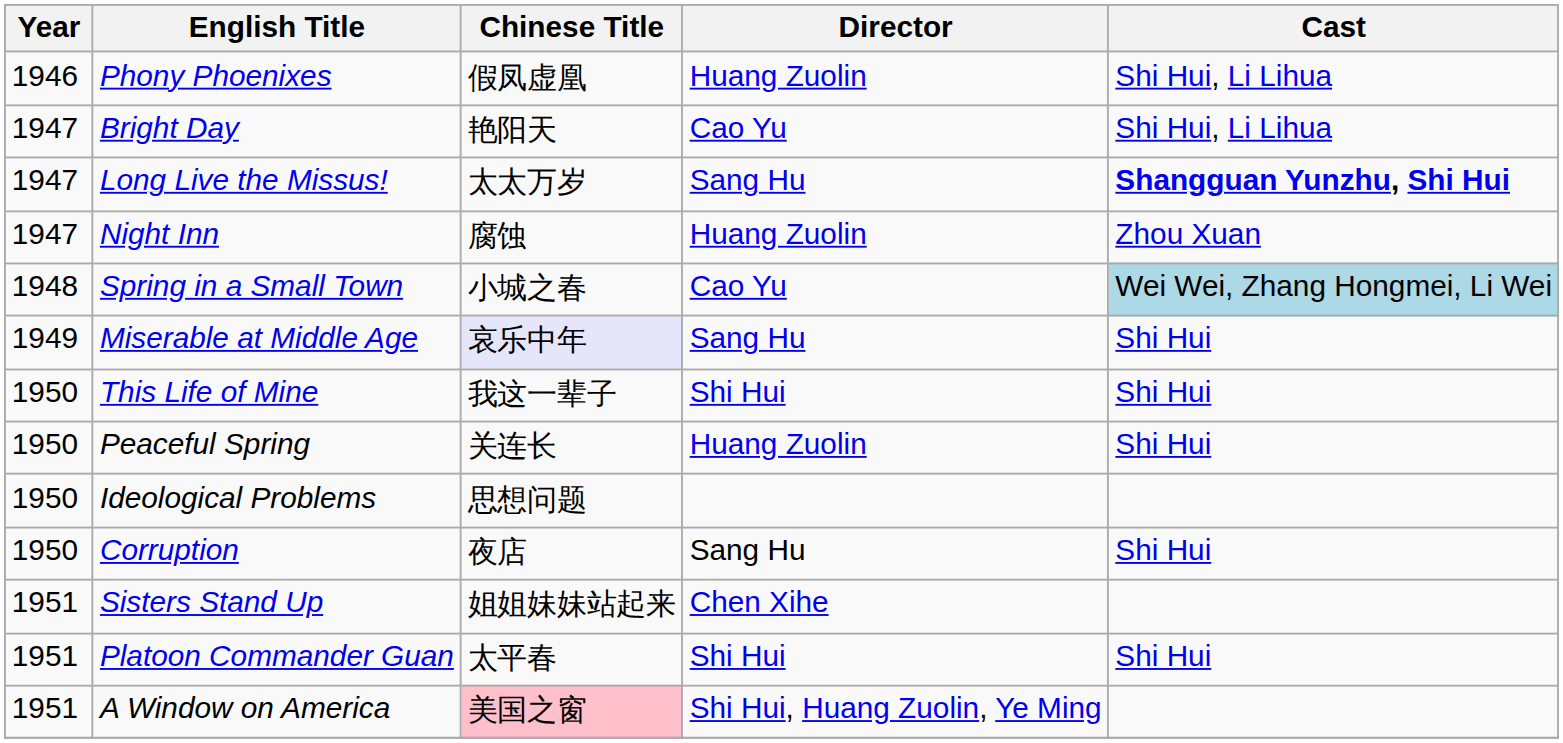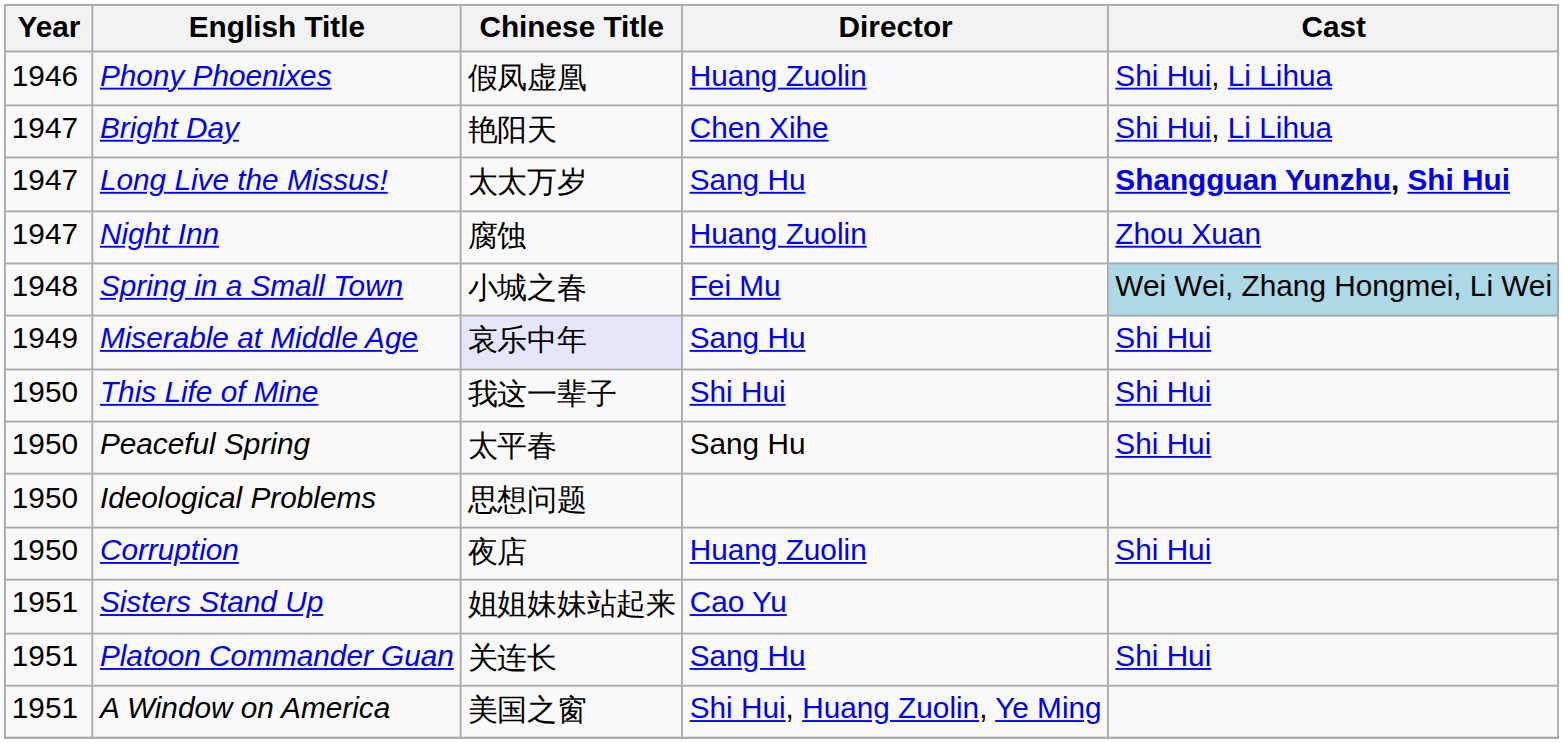Bright Day | Director: Cao Yu -> Chen Xihe
Spring in a Small Town | Director: Cao Yu -> Fei Mu
Peaceful Spring | Chinese Title: 关连长 -> 太平春
Peaceful Spring | Director: Huang Zuolin -> Sang Hu
Corruption | Director: Sang Hu -> Huang Zuolin
Sisters Stand Up | Director: Chen Xihe -> Cao Yu
Platoon Commander Guan | Chinese Title: 太平春 -> 关连长
Platoon Commander Guan | Director: Shi Hui -> Sang Hu
A Window on America | Chinese Title: pink background -> no background
